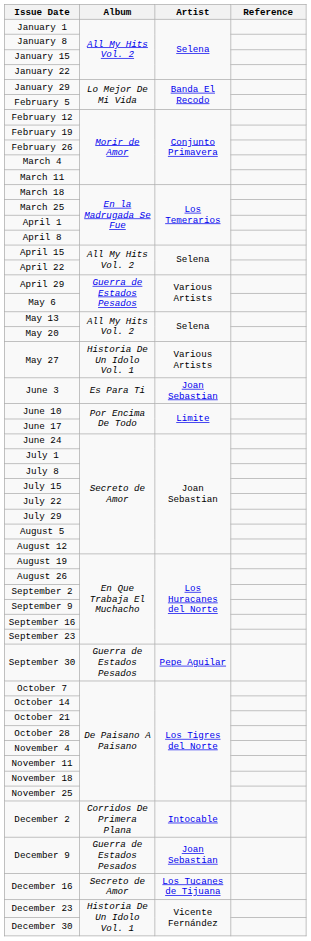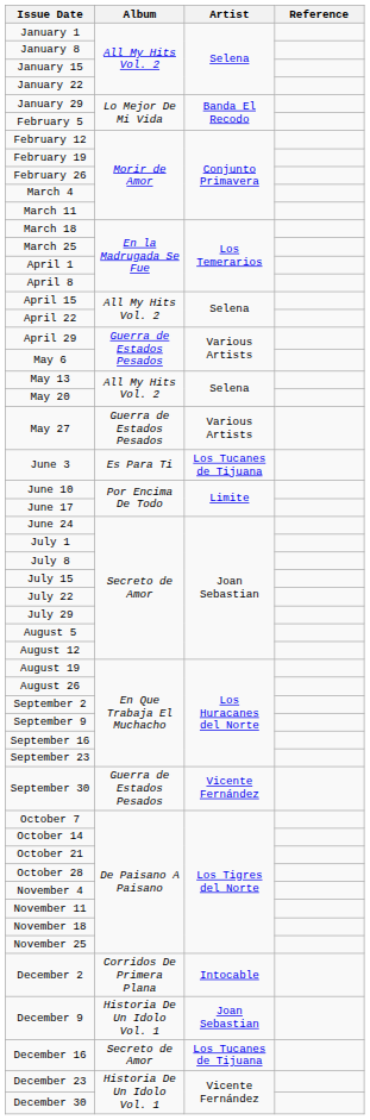May 27 | Album: Historia De Un Idolo Vol. 1 -> Guerra de Estados Pesados
June 3 | Artist: Joan Sebastian -> Los Tucanes de Tijuana
September 30 | Artist: Pepe Aguilar -> Vicente Fernández
December 9 | Album: Guerra de Estados Pesados -> Historia De Un Idolo Vol. 1
